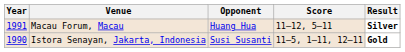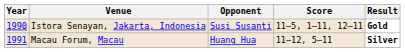rows swapped: Istora Senayan, Jakarta, Indonesia <-> Macau Forum, Macau
